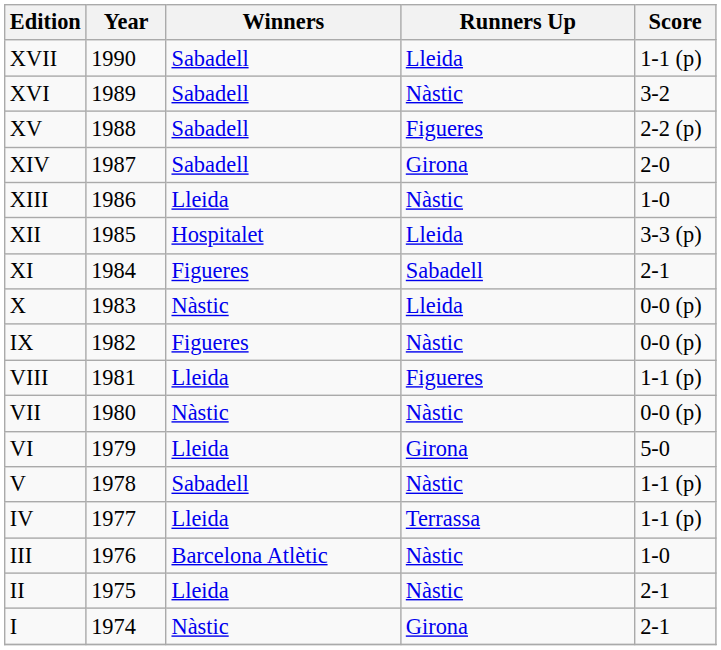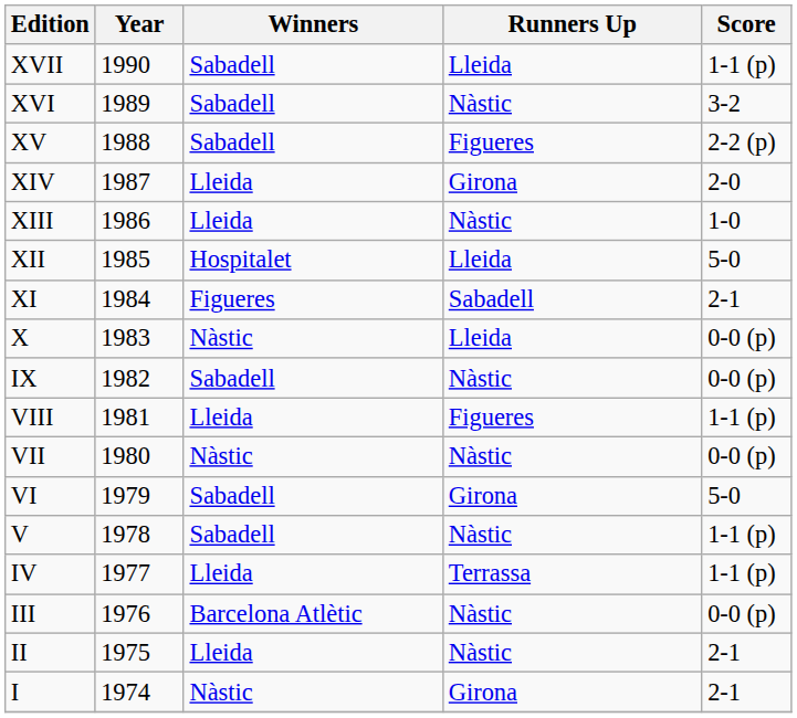XIV | Winners: Sabadell -> Lleida
XII | Score: 3-3 (p) -> 5-0
IX | Winners: Figueres -> Sabadell
VI | Winners: Lleida -> Sabadell
III | Score: 1-0 -> 0-0 (p)
